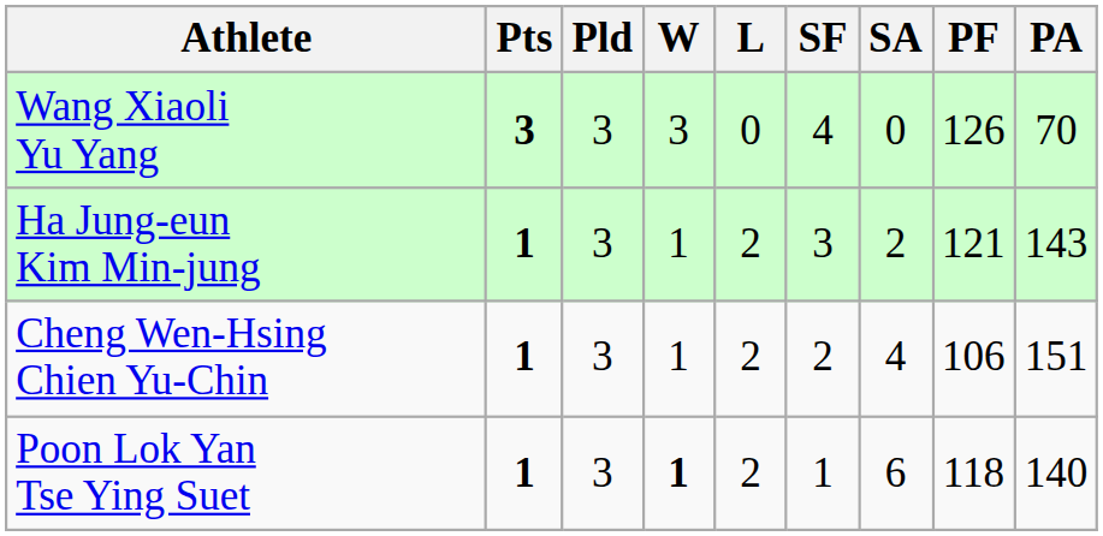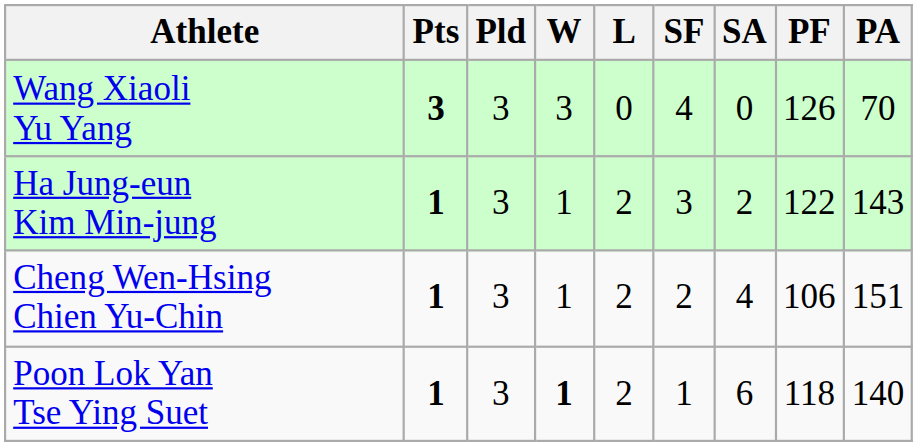Ha Jung-eun Kim Min-jung | PF: 121 -> 122
